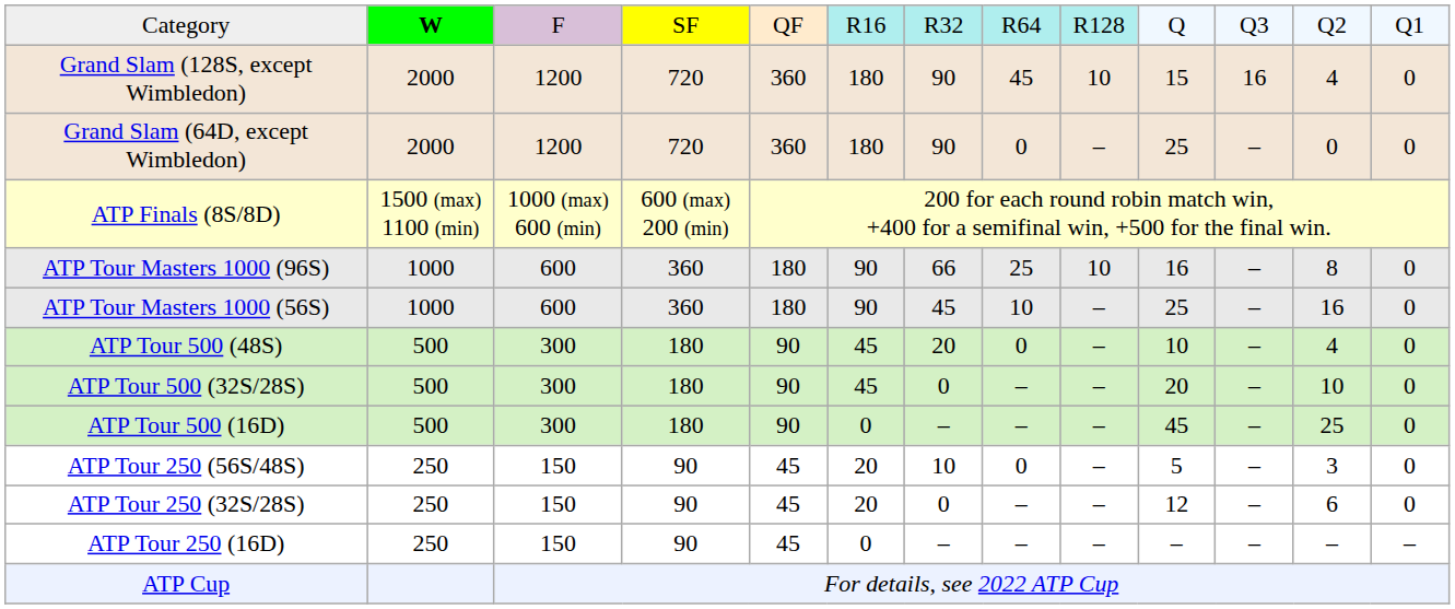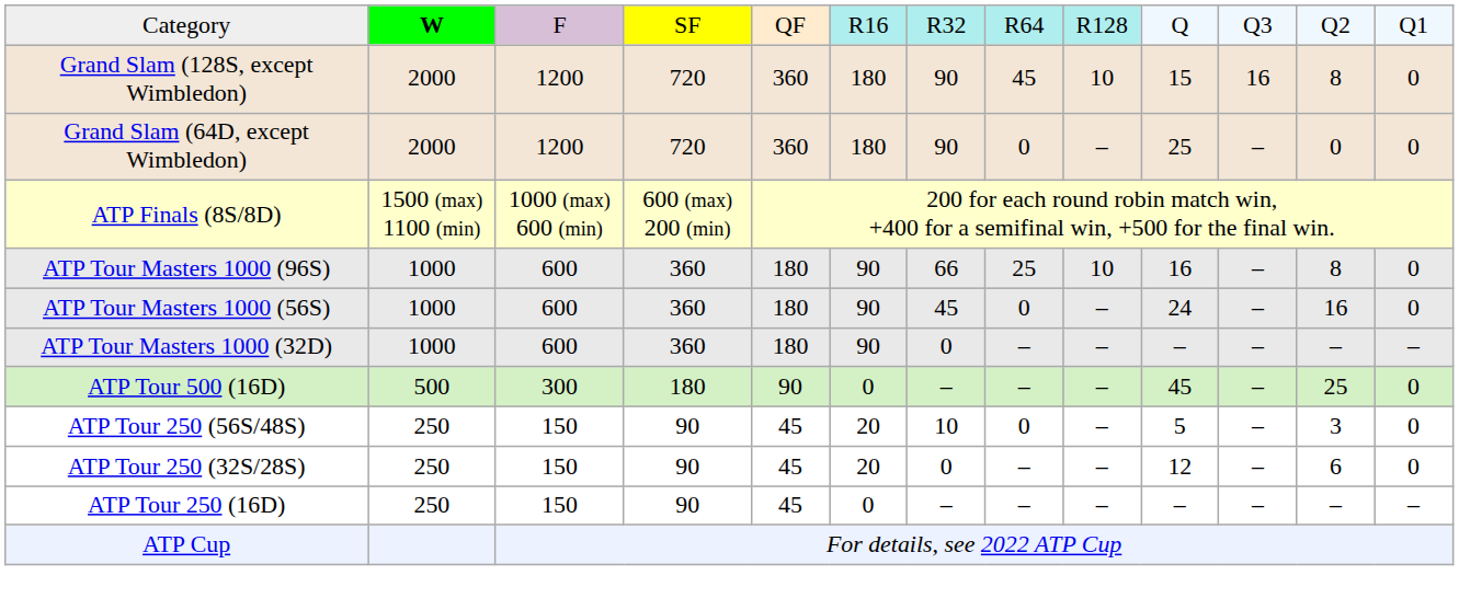Grand Slam (128S, except Wimbledon) | column 12: 4 -> 8
ATP Tour Masters 1000 (56S) | column 8: 10 -> 0
ATP Tour Masters 1000 (56S) | column 10: 25 -> 24
+ row: ATP Tour Masters 1000 (32D) | 1000 | 600 | 360 | 180 | 90 | 0 | – | – | – | – | – | –
- row: ATP Tour 500 (48S) | 500 | 300 | 180 | 90 | 45 | 20 | 0 | – | 10 | – | 4 | 0
- row: ATP Tour 500 (32S/28S) | 500 | 300 | 180 | 90 | 45 | 0 | – | – | 20 | – | 10 | 0
